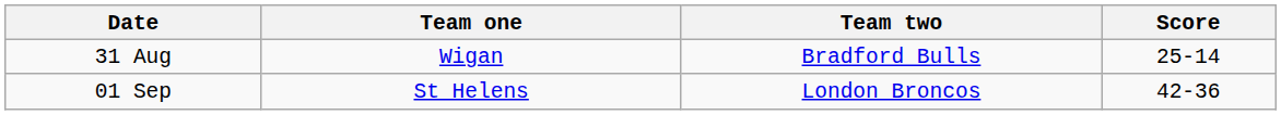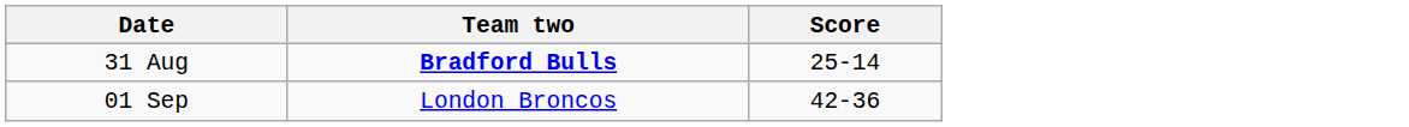- column: Team one | Wigan | St Helens
31 Aug | Team two: normal -> bold
